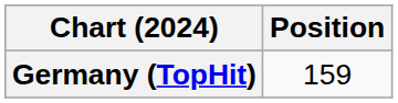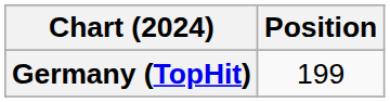Germany (TopHit) | Position: 159 -> 199
